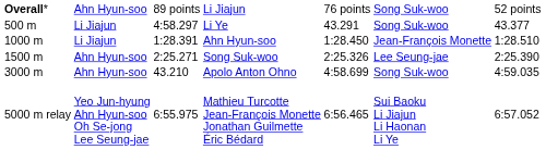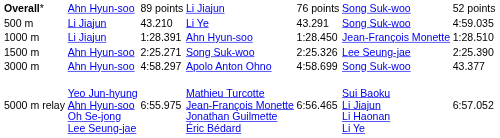Li Ye | column 3: 4:58.297 -> 43.210
Li Ye | column 7: 43.377 -> 4:59.035
Apolo Anton Ohno | column 3: 43.210 -> 4:58.297
Apolo Anton Ohno | column 7: 4:59.035 -> 43.377
